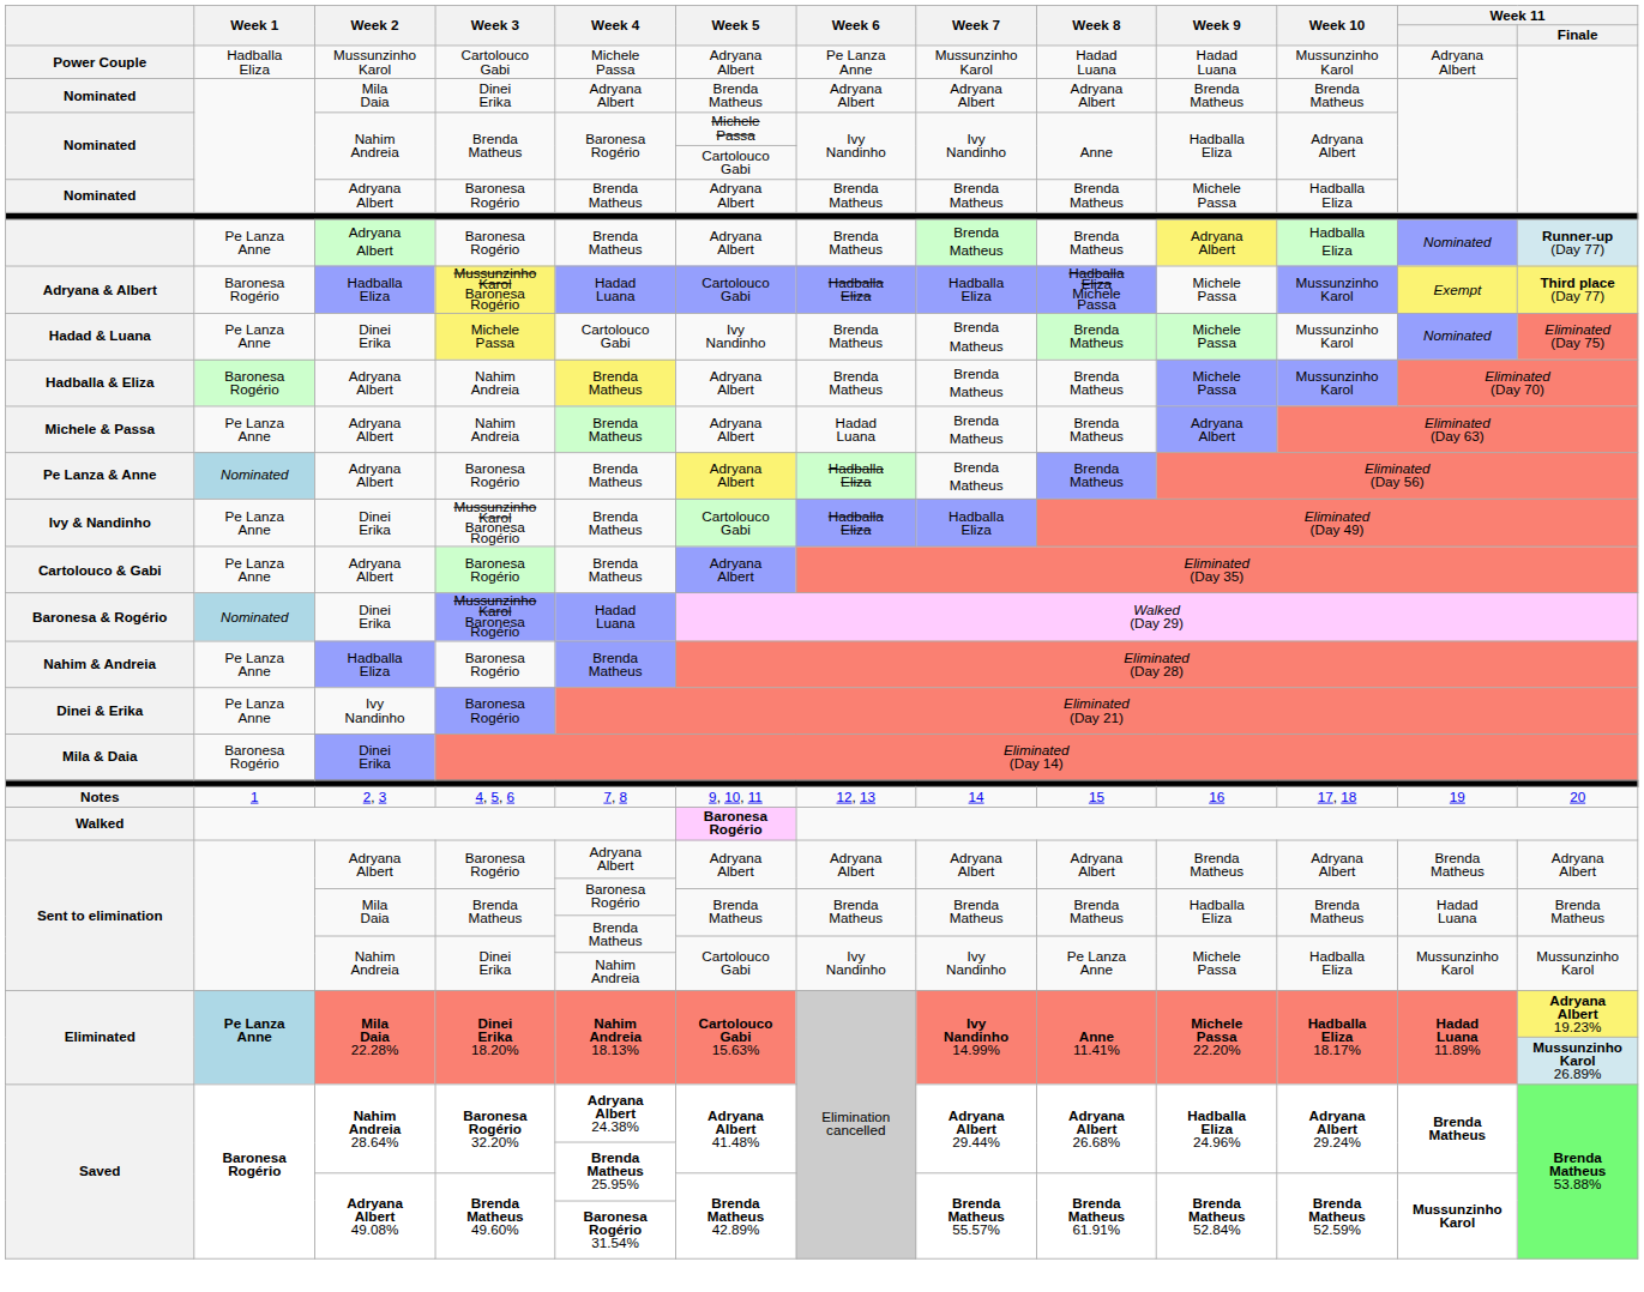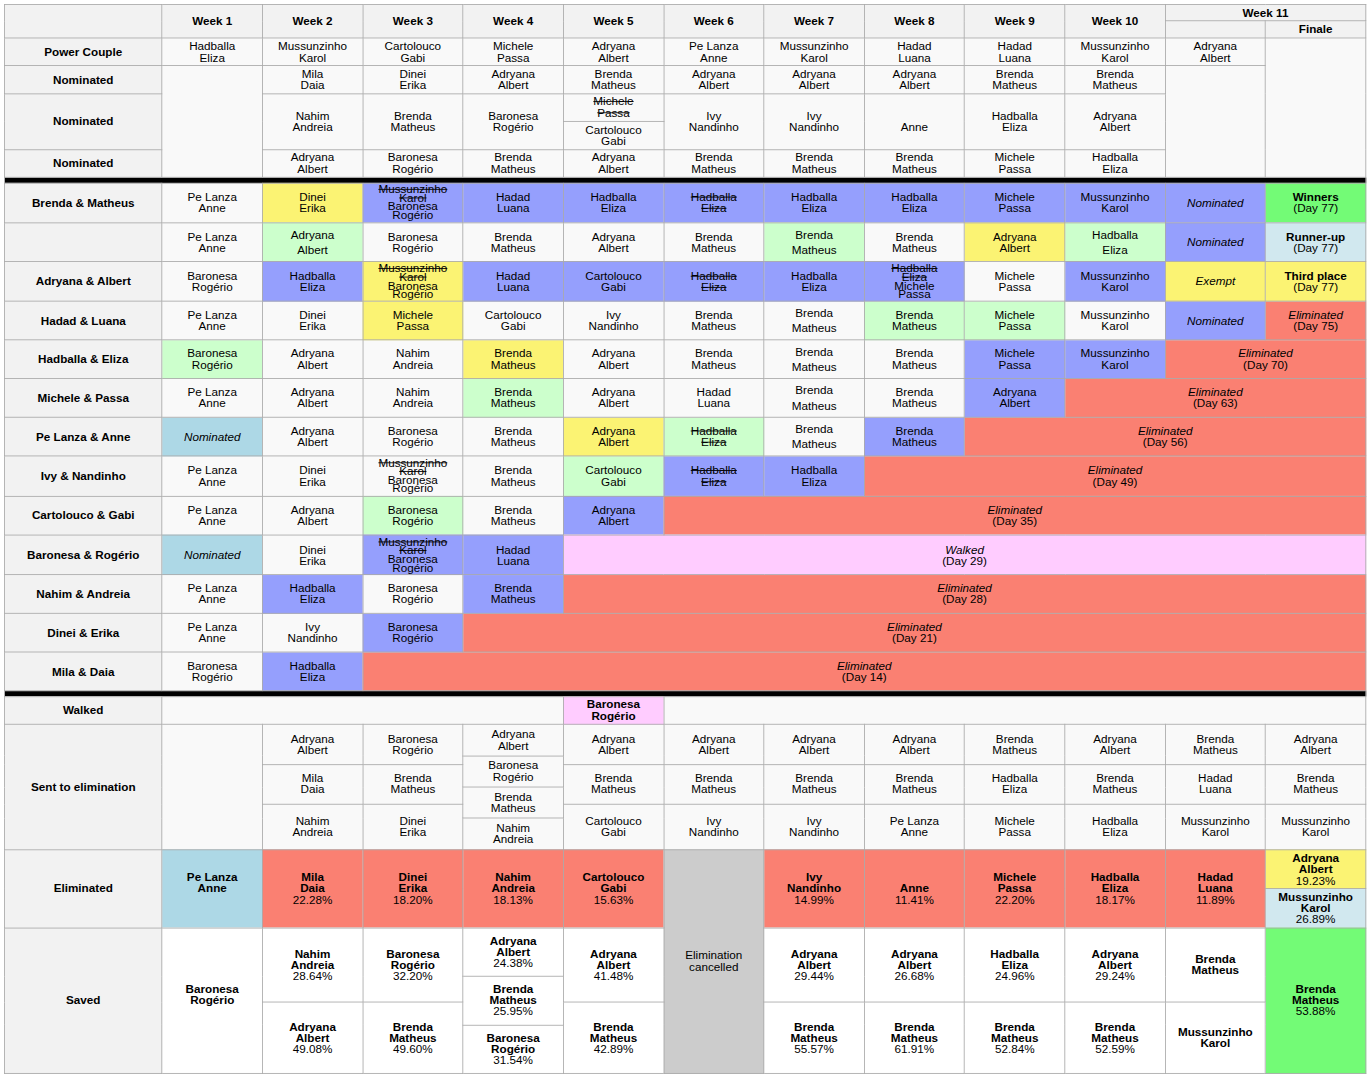+ row: Brenda & Matheus | Pe Lanza Anne | Dinei Erika | Mussunzinho Karol Baronesa Rogério | Hadad Luana | Hadballa Eliza | Hadballa Eliza | Hadballa Eliza | Hadballa Eliza | Michele Passa | Mussunzinho Karol | Nominated | Winners (Day 77)
Mila & Daia | Week 2: Dinei Erika -> Hadballa Eliza
- row: Notes | 1 | 2, 3 | 4, 5, 6 | 7, 8 | 9, 10, 11 | 12, 13 | 14 | 15 | 16 | 17, 18 | 19 | 20
